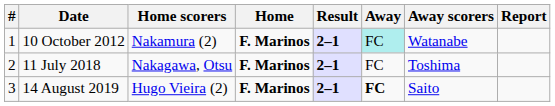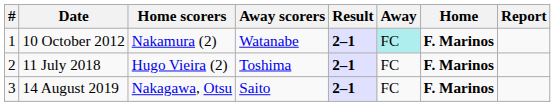columns swapped: Home <-> Away scorers
11 July 2018 | Home scorers: Nakagawa, Otsu -> Hugo Vieira (2)
14 August 2019 | Home scorers: Hugo Vieira (2) -> Nakagawa, Otsu
14 August 2019 | Away: bold -> normal
